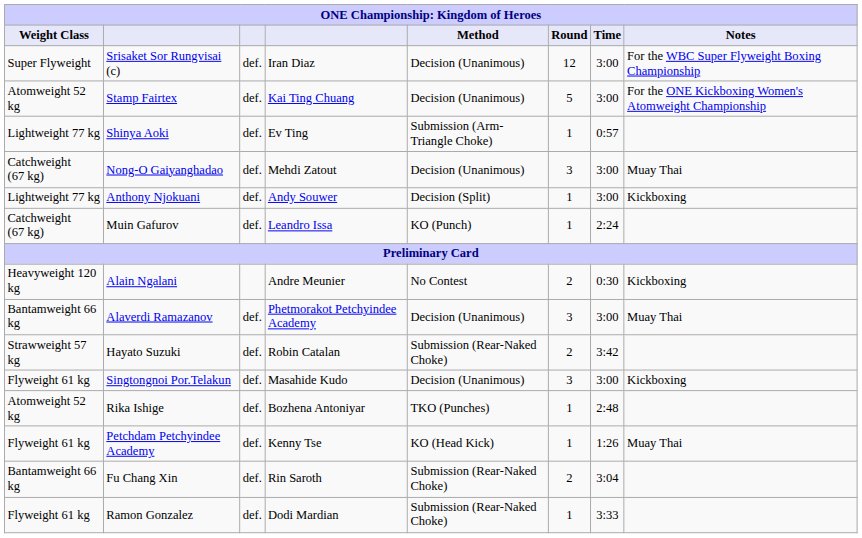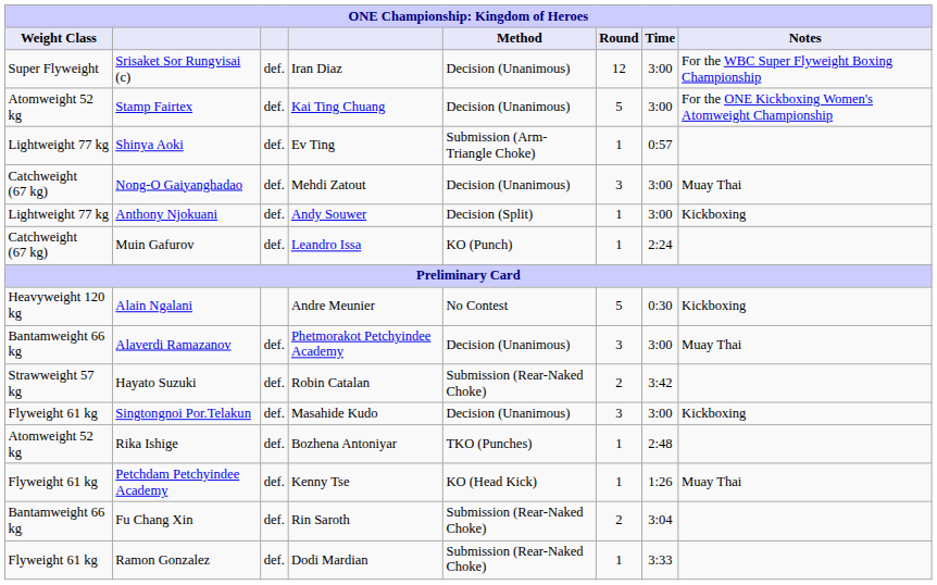Alain Ngalani | Round: 2 -> 5
